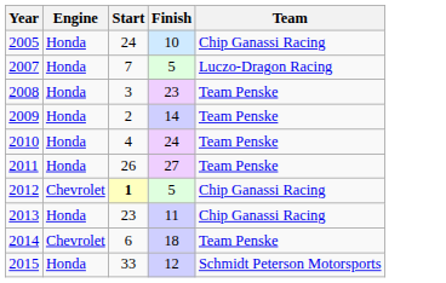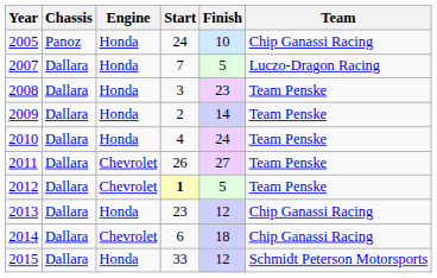+ column: Chassis | Panoz | Dallara | Dallara | Dallara | Dallara | Dallara | Dallara | Dallara | Dallara | Dallara
2011 | Engine: Honda -> Chevrolet
2012 | Team: Chip Ganassi Racing -> Team Penske
2013 | Finish: 11 -> 12
2014 | Team: Team Penske -> Chip Ganassi Racing
